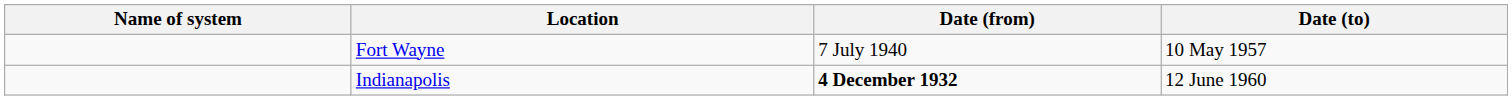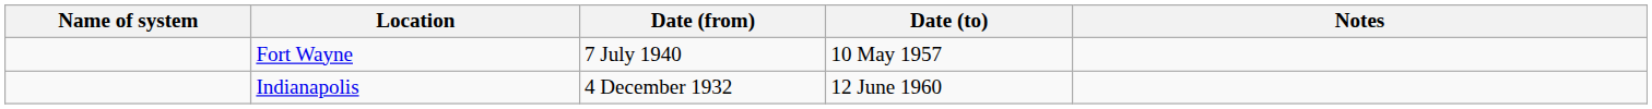+ column: Notes
Indianapolis | Date (from): bold -> normal
